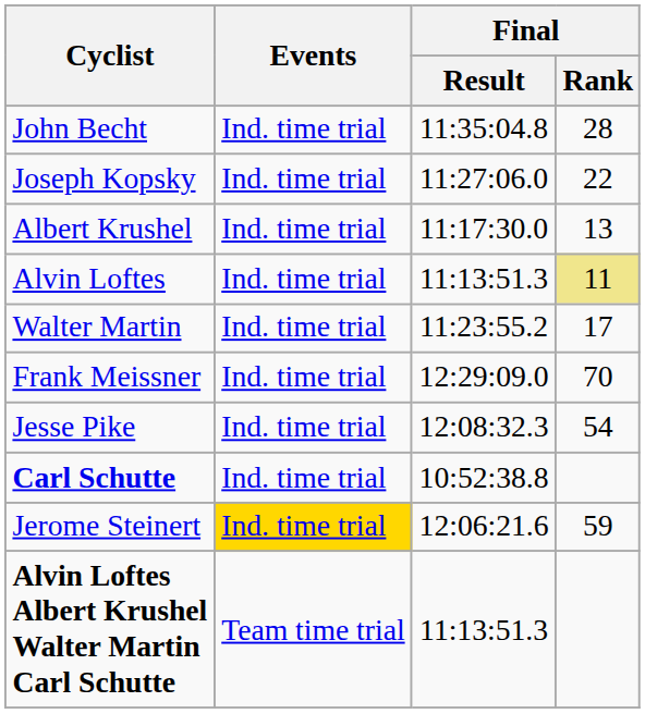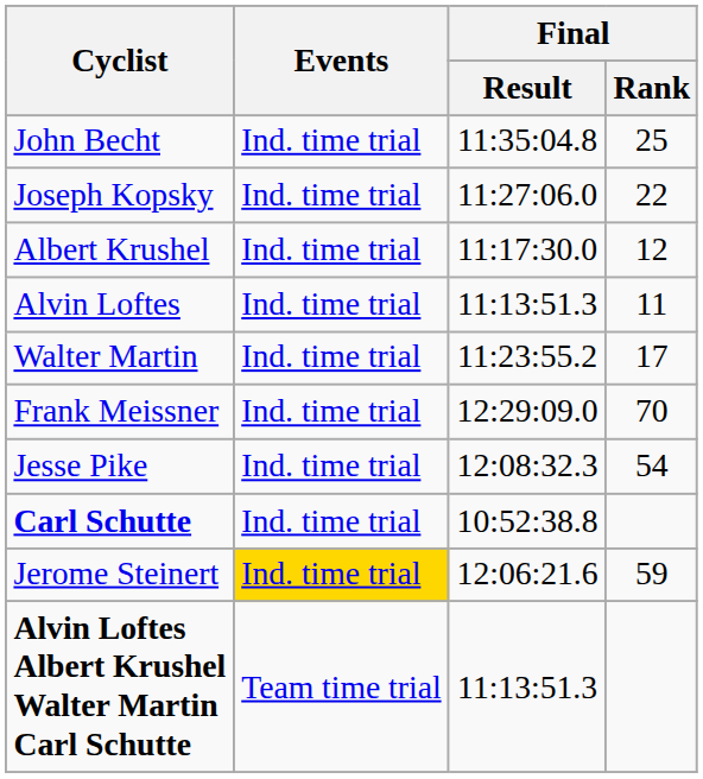John Becht | Final / Rank: 28 -> 25
Albert Krushel | Final / Rank: 13 -> 12
Alvin Loftes | Final / Rank: khaki background -> no background
